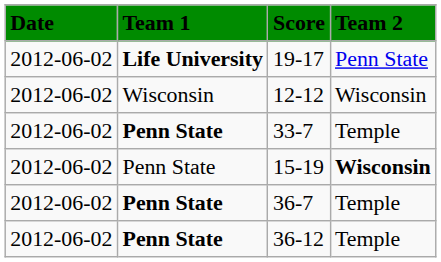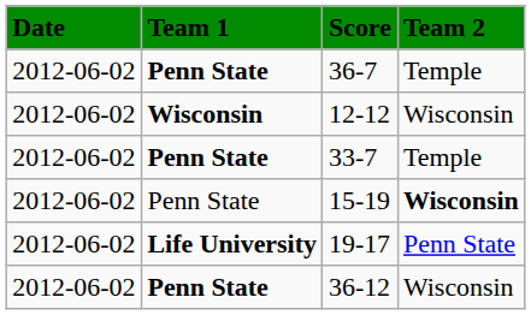rows swapped: 19-17 <-> 36-7
12-12 | Team 1: normal -> bold
36-12 | Team 2: Temple -> Wisconsin
